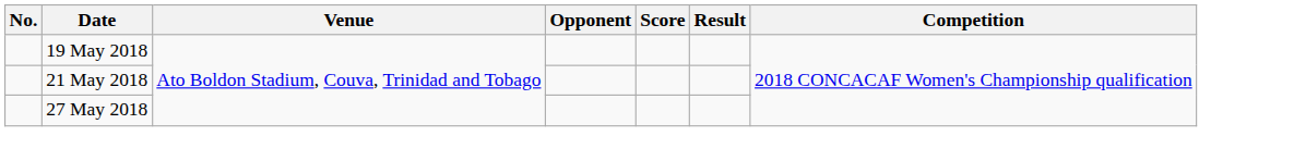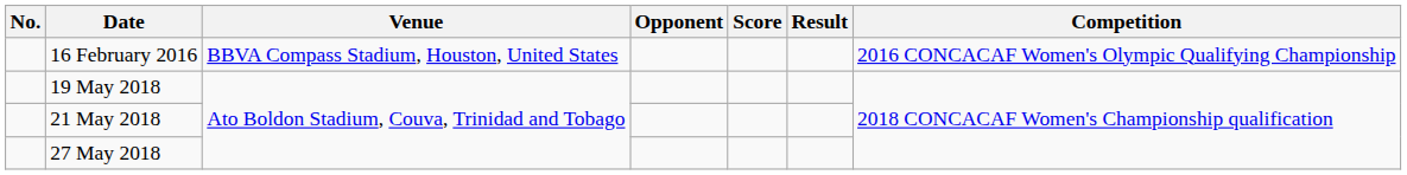+ row: 16 February 2016 | BBVA Compass Stadium, Houston, United States | 2016 CONCACAF Women's Olympic Qualifying Championship
